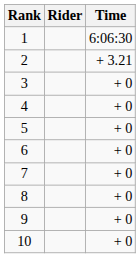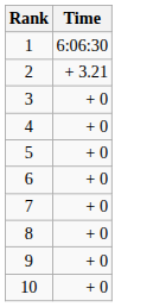- column: Rider
